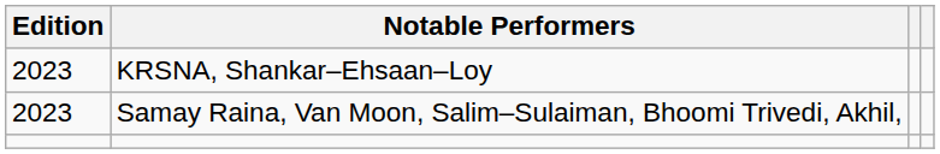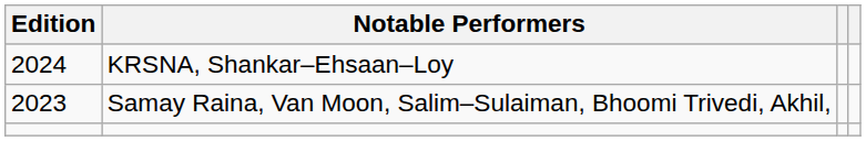KRSNA, Shankar–Ehsaan–Loy | Edition: 2023 -> 2024
